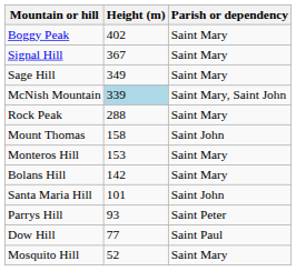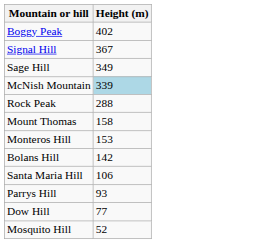- column: Parish or dependency | Saint Mary | Saint Mary | Saint Mary | Saint Mary, Saint John | Saint Mary | Saint John | Saint Mary | Saint Mary | Saint John | Saint Peter | Saint Paul | Saint Mary
Santa Maria Hill | Height (m): 101 -> 106
